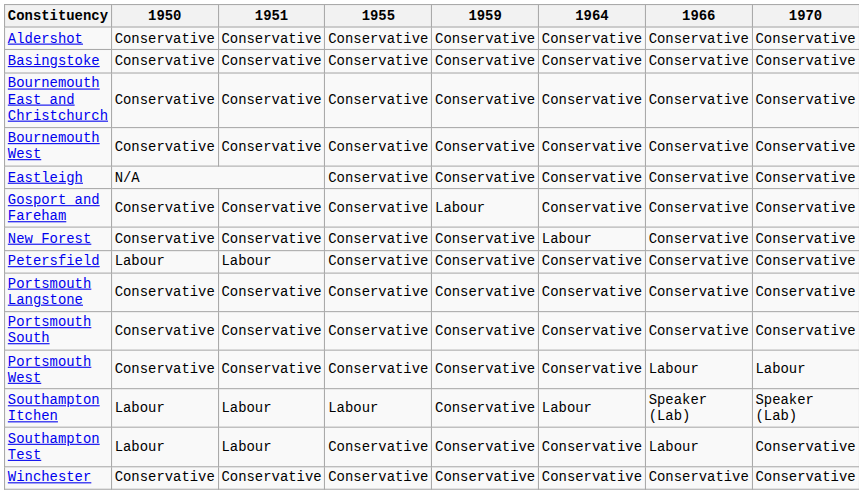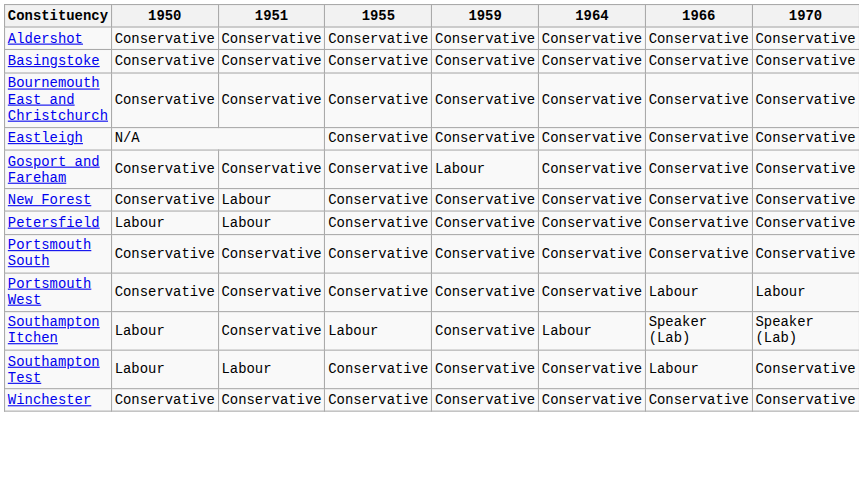- row: Bournemouth West | Conservative | Conservative | Conservative | Conservative | Conservative | Conservative | Conservative
New Forest | 1951: Conservative -> Labour
New Forest | 1964: Labour -> Conservative
- row: Portsmouth Langstone | Conservative | Conservative | Conservative | Conservative | Conservative | Conservative | Conservative
Southampton Itchen | 1951: Labour -> Conservative
